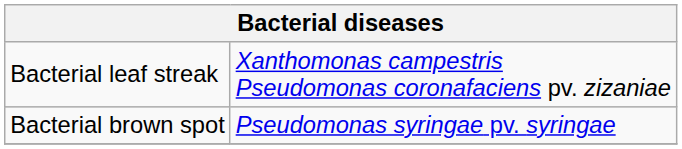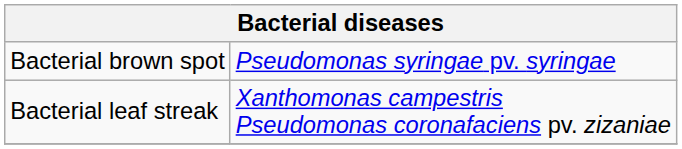rows swapped: Bacterial brown spot <-> Bacterial leaf streak
